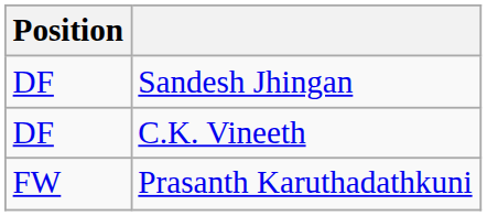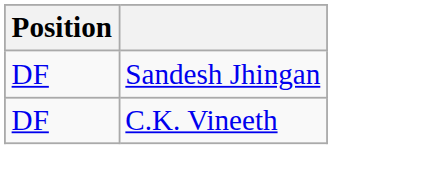- row: FW | Prasanth Karuthadathkuni
